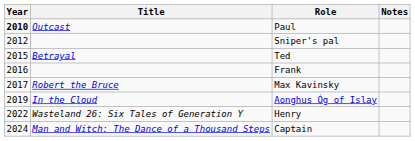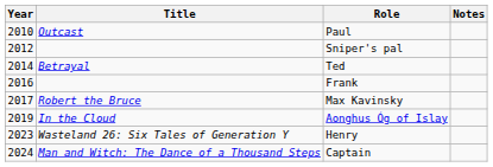Paul | Year: bold -> normal
Ted | Year: 2015 -> 2014
Henry | Year: 2022 -> 2023
